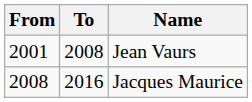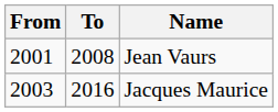Jacques Maurice | From: 2008 -> 2003
